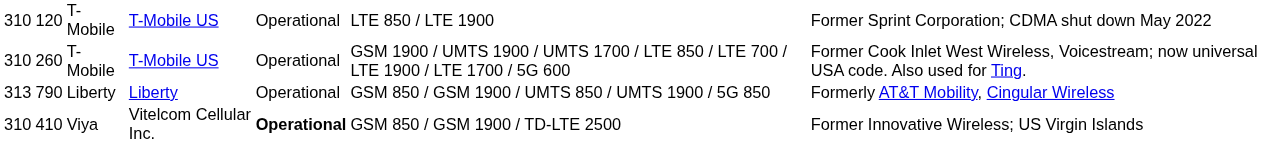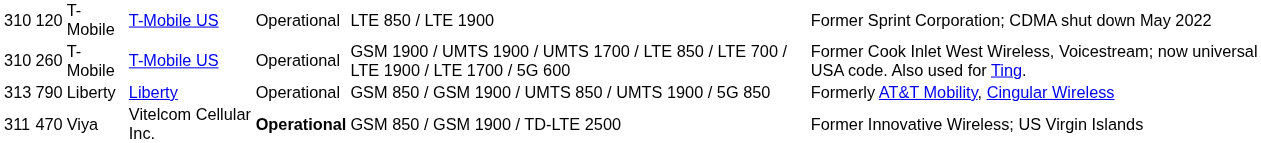Viya | column 1: 310 -> 311
Viya | column 2: 410 -> 470
